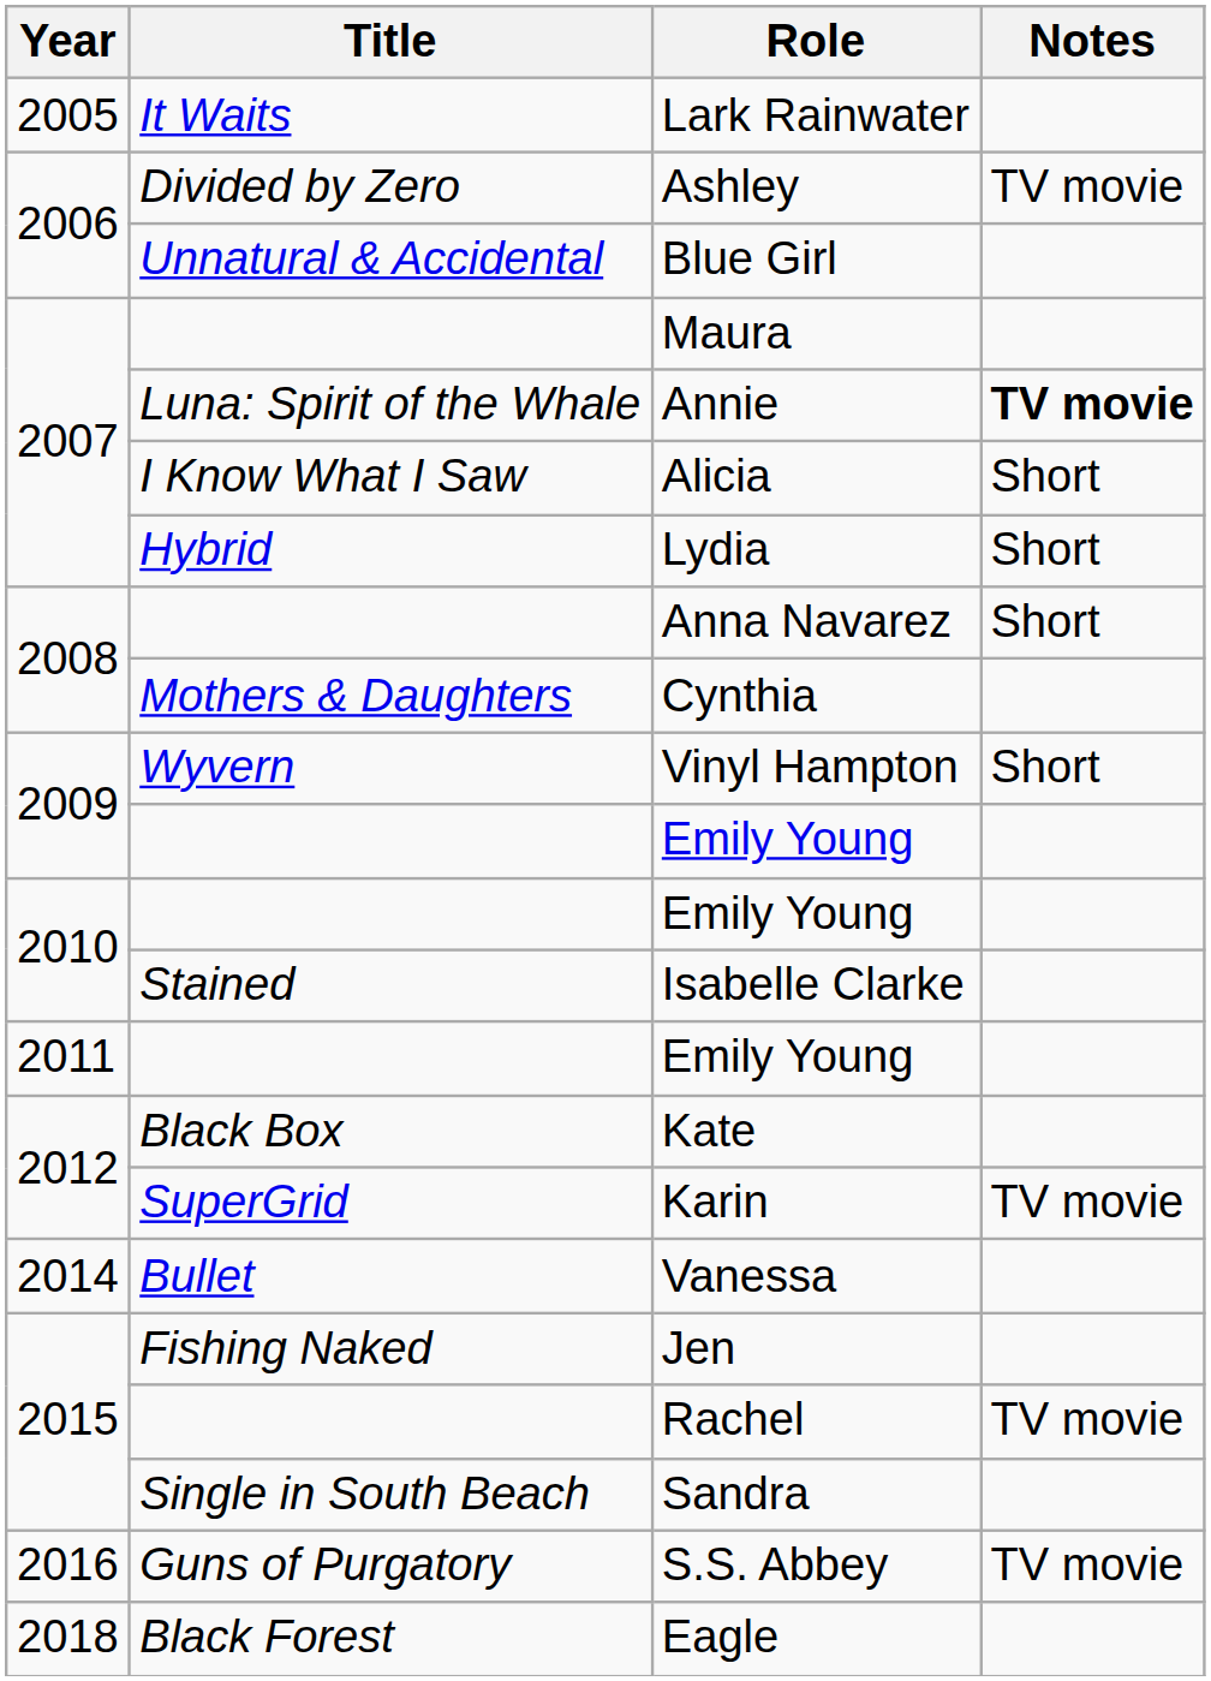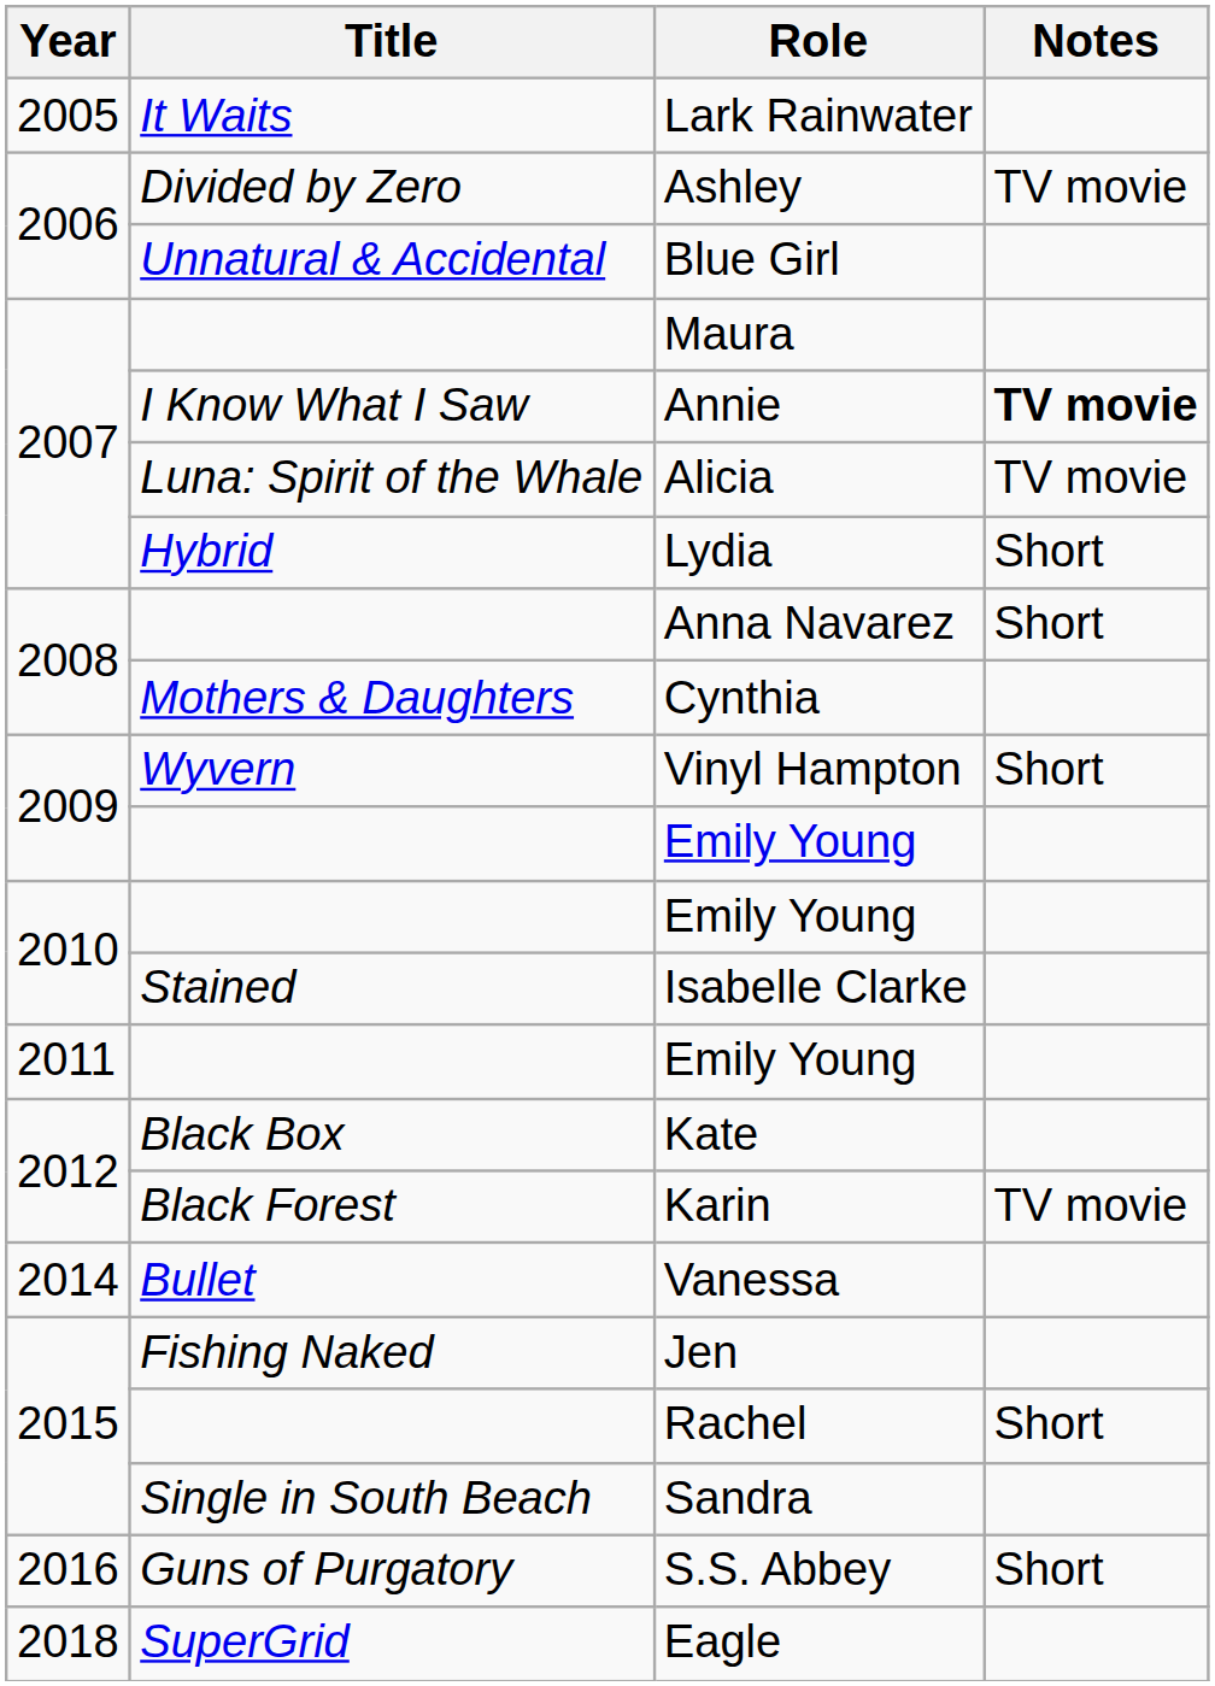Annie | Title: Luna: Spirit of the Whale -> I Know What I Saw
Alicia | Title: I Know What I Saw -> Luna: Spirit of the Whale
Alicia | Notes: Short -> TV movie
Karin | Title: SuperGrid -> Black Forest
Rachel | Notes: TV movie -> Short
S.S. Abbey | Notes: TV movie -> Short
Eagle | Title: Black Forest -> SuperGrid
